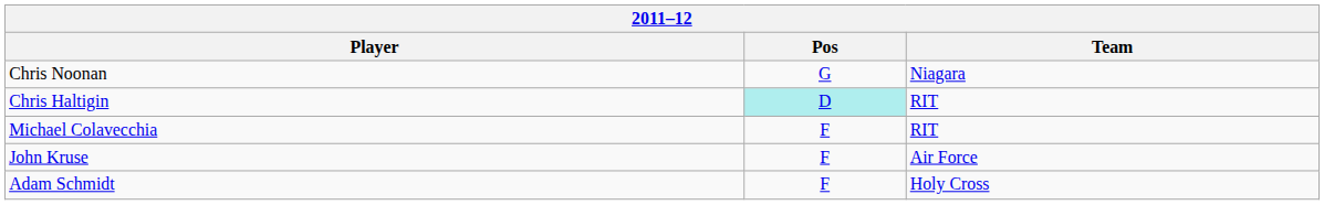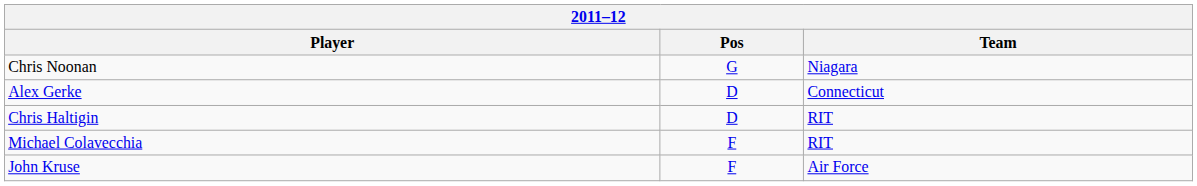+ row: Alex Gerke | D | Connecticut
Chris Haltigin | Pos: paleturquoise background -> no background
- row: Adam Schmidt | F | Holy Cross
